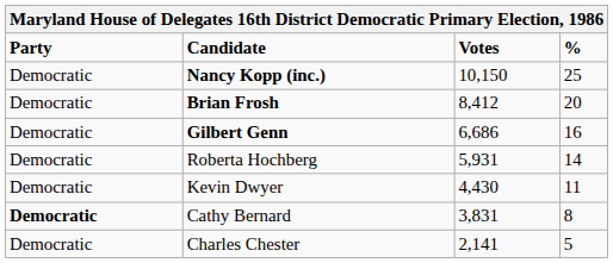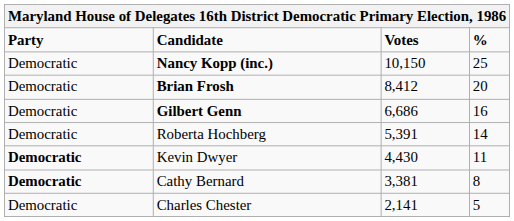Roberta Hochberg | Votes: 5,931 -> 5,391
Kevin Dwyer | Party: normal -> bold
Cathy Bernard | Votes: 3,831 -> 3,381
